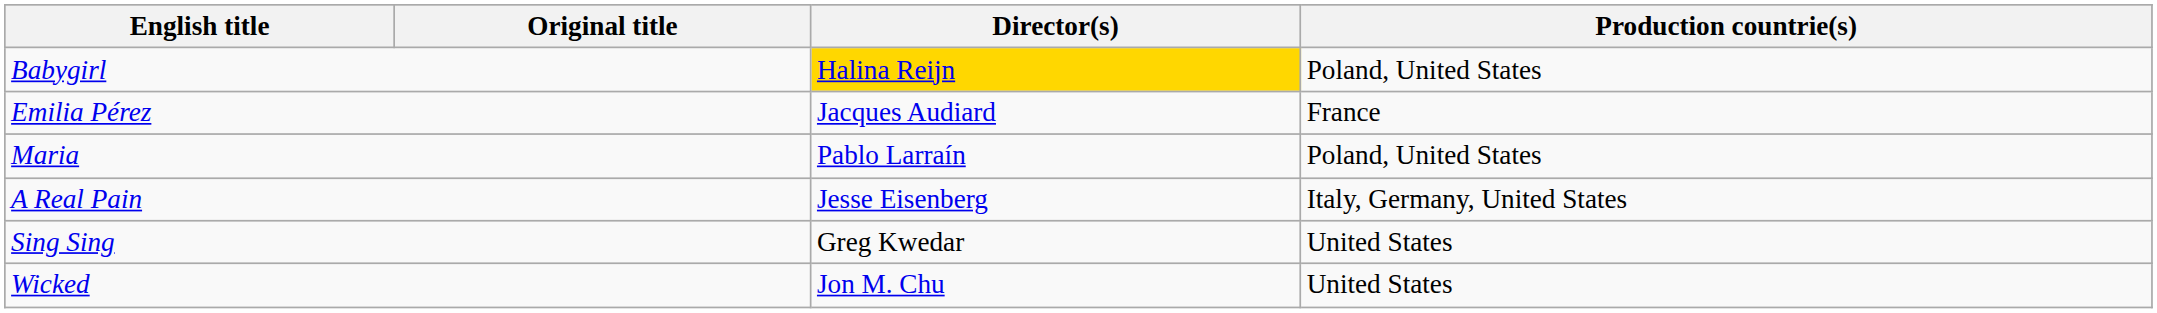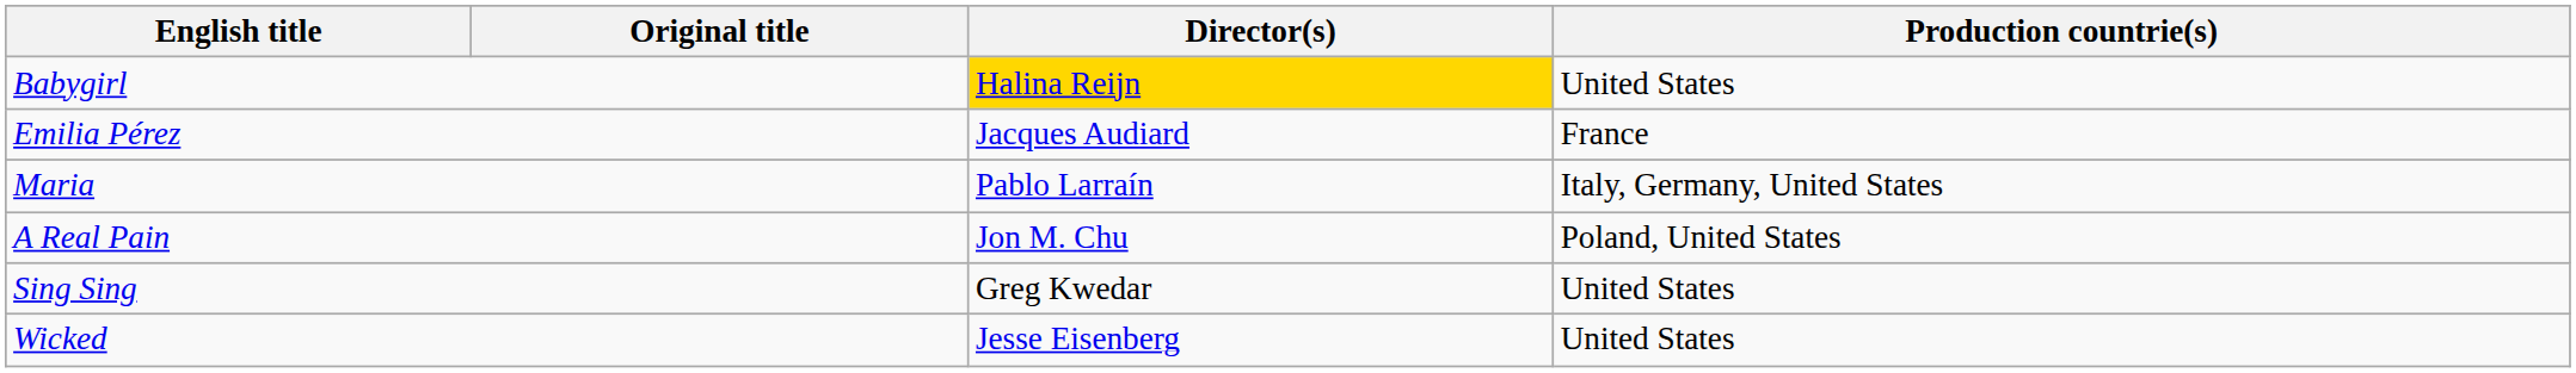Babygirl | Production countrie(s): Poland, United States -> United States
Maria | Production countrie(s): Poland, United States -> Italy, Germany, United States
A Real Pain | Director(s): Jesse Eisenberg -> Jon M. Chu
A Real Pain | Production countrie(s): Italy, Germany, United States -> Poland, United States
Wicked | Director(s): Jon M. Chu -> Jesse Eisenberg
